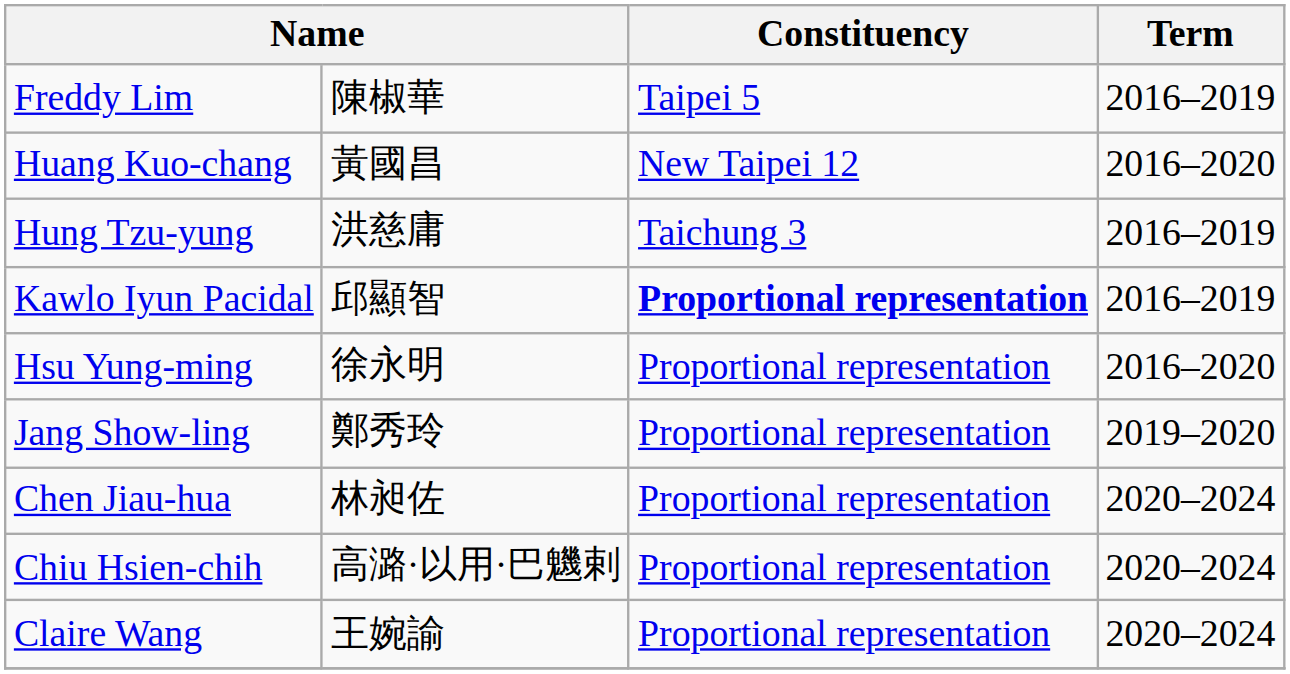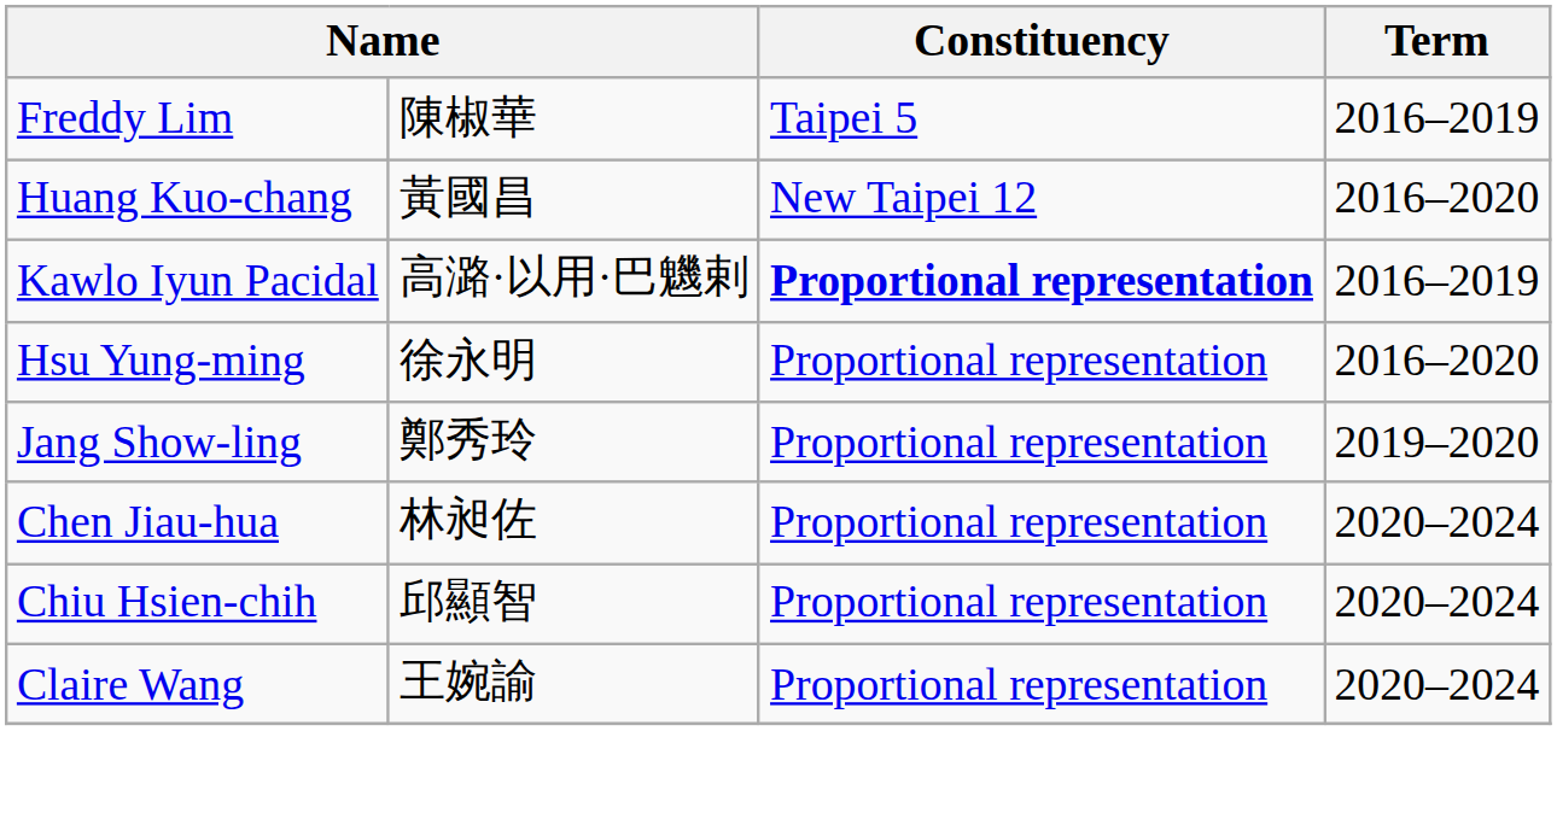- row: Hung Tzu-yung | 洪慈庸 | Taichung 3 | 2016–2019
Kawlo Iyun Pacidal | column 2: 邱顯智 -> 高潞·以用·巴魕剌
Chiu Hsien-chih | column 2: 高潞·以用·巴魕剌 -> 邱顯智
